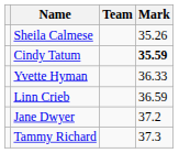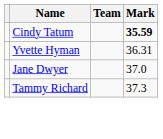- row: Sheila Calmese | 35.26
Yvette Hyman | Mark: 36.33 -> 36.31
- row: Linn Crieb | 36.59
Jane Dwyer | Mark: 37.2 -> 37.0
